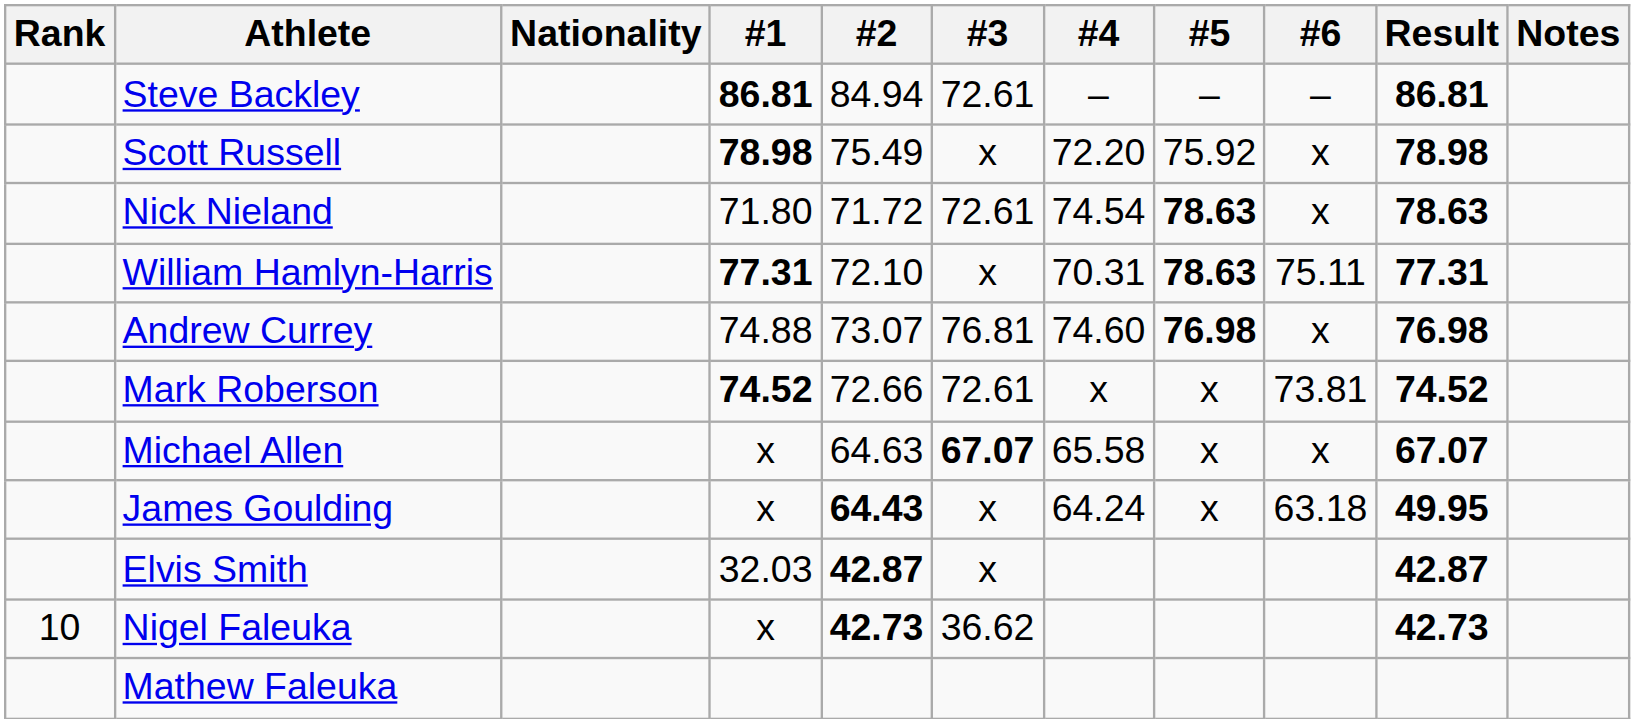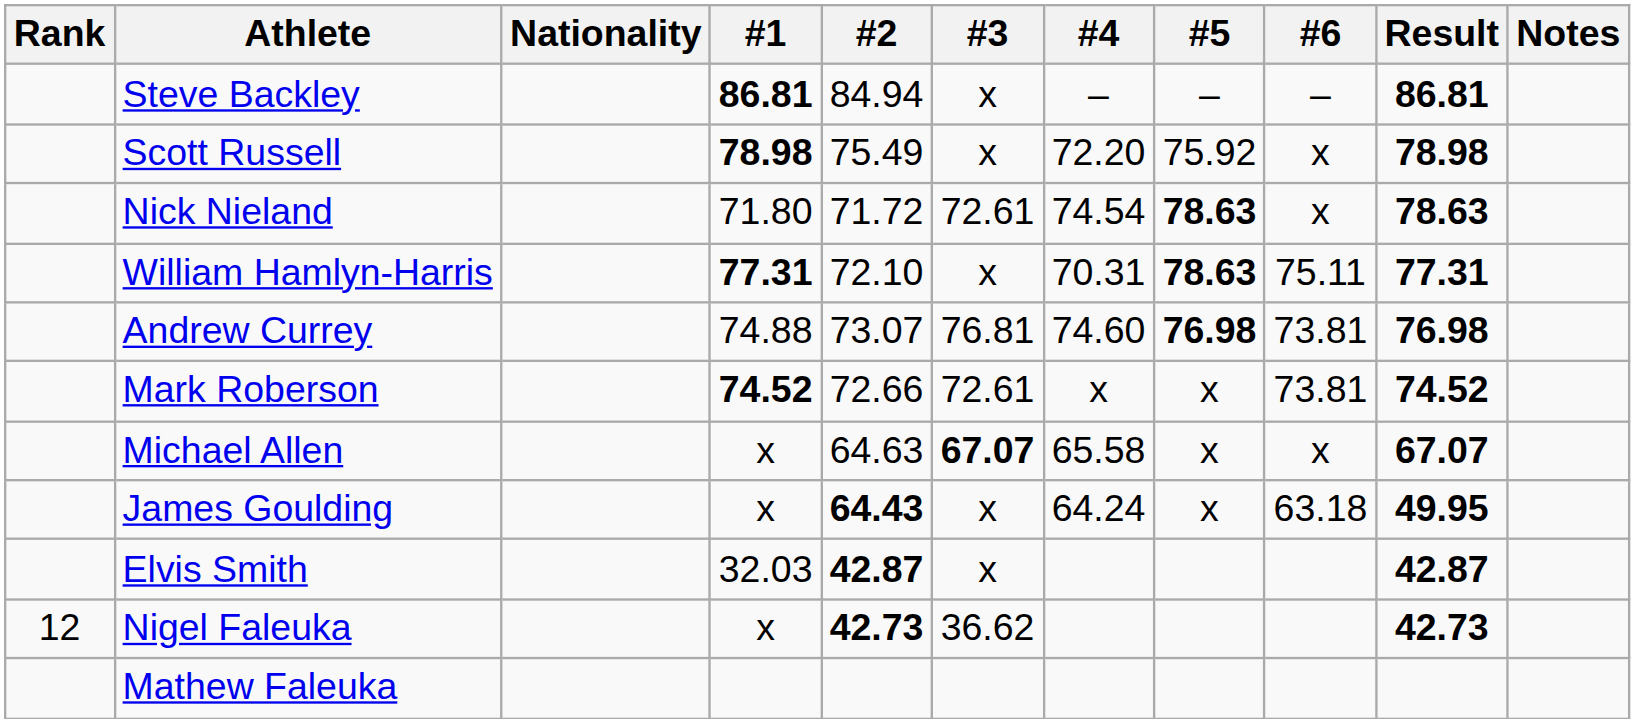Steve Backley | #3: 72.61 -> x
Andrew Currey | #6: x -> 73.81
Nigel Faleuka | Rank: 10 -> 12
